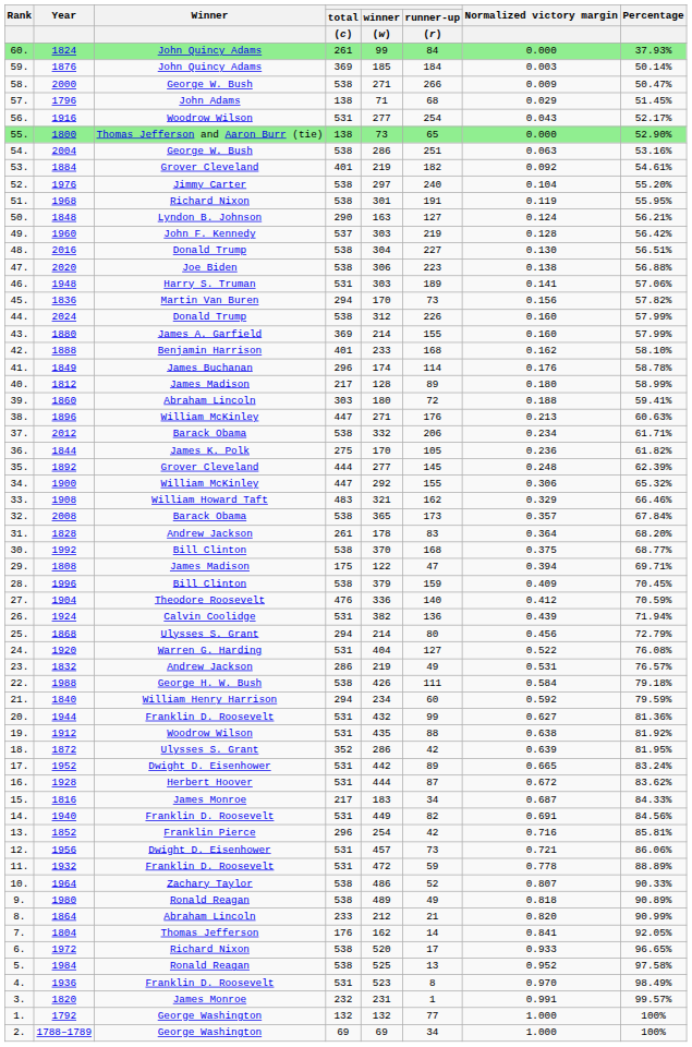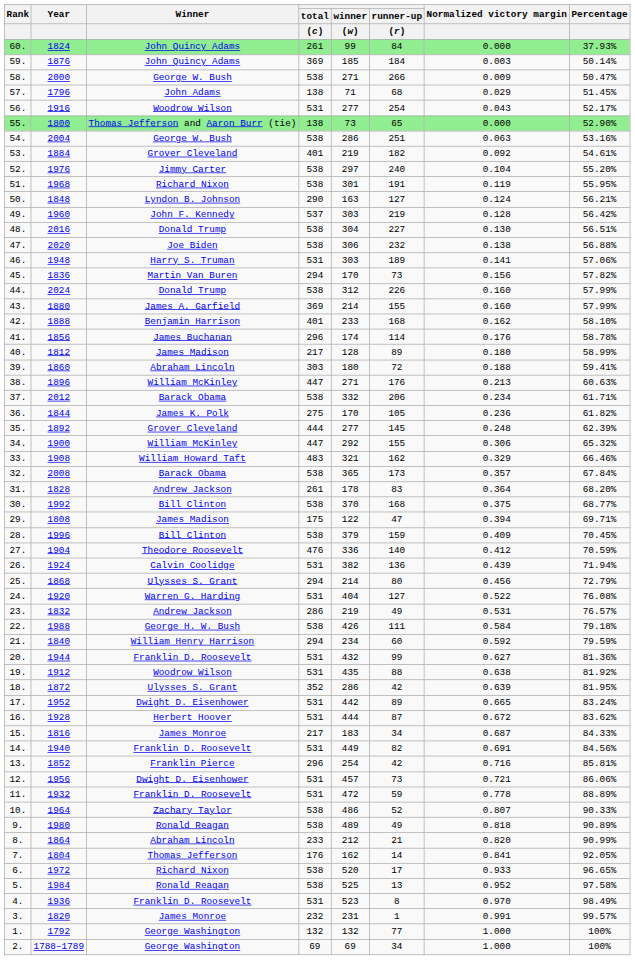47. | runner-up / (r): 223 -> 232
41. | Year: 1849 -> 1856
